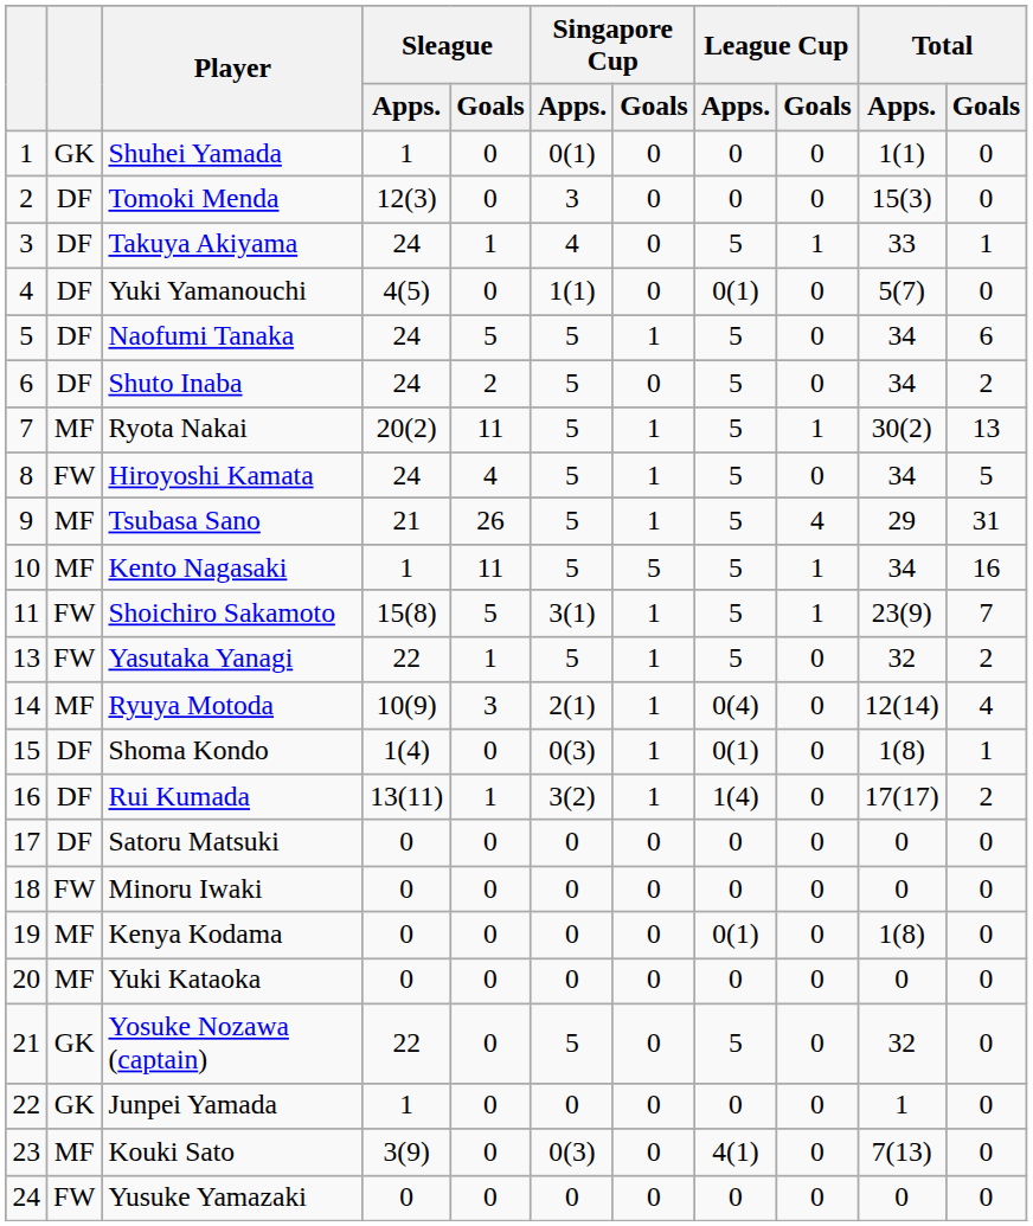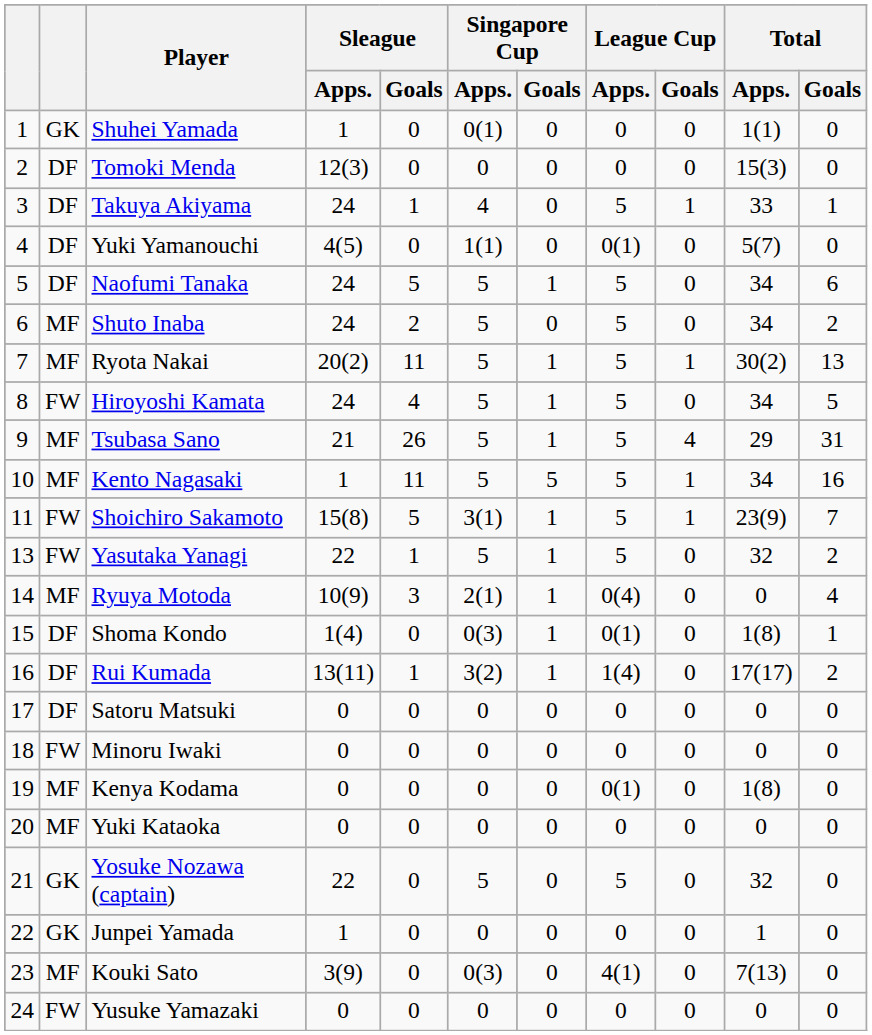Tomoki Menda | Singapore Cup / Apps.: 3 -> 0
Shuto Inaba | column 2: DF -> MF
Ryuya Motoda | Total / Apps.: 12(14) -> 0
